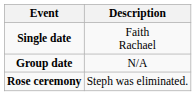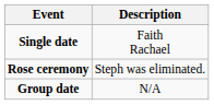rows swapped: Group date <-> Rose ceremony
